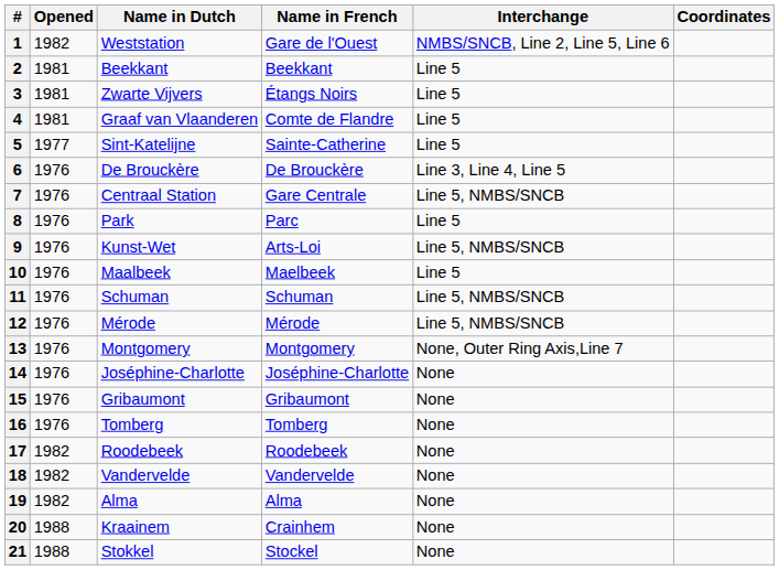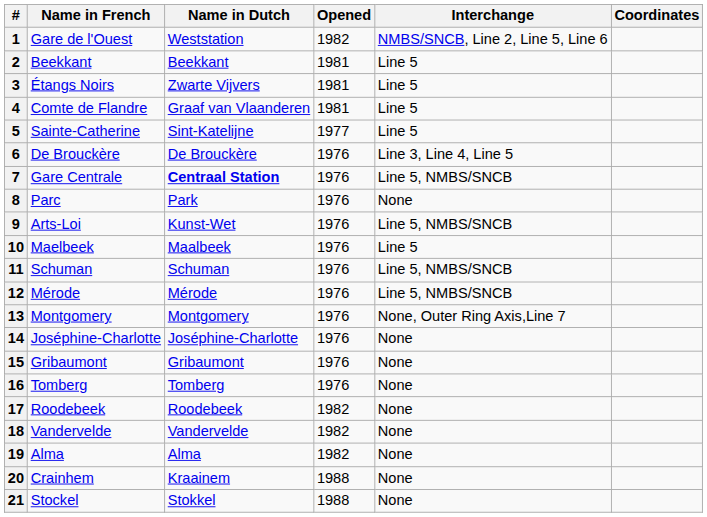columns swapped: Name in French <-> Opened
7 | Name in Dutch: normal -> bold
8 | Interchange: Line 5 -> None
